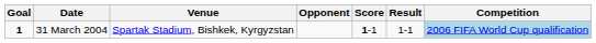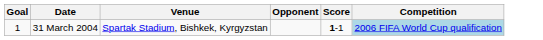- column: Result | 1-1
31 March 2004 | Goal: bold -> normal
